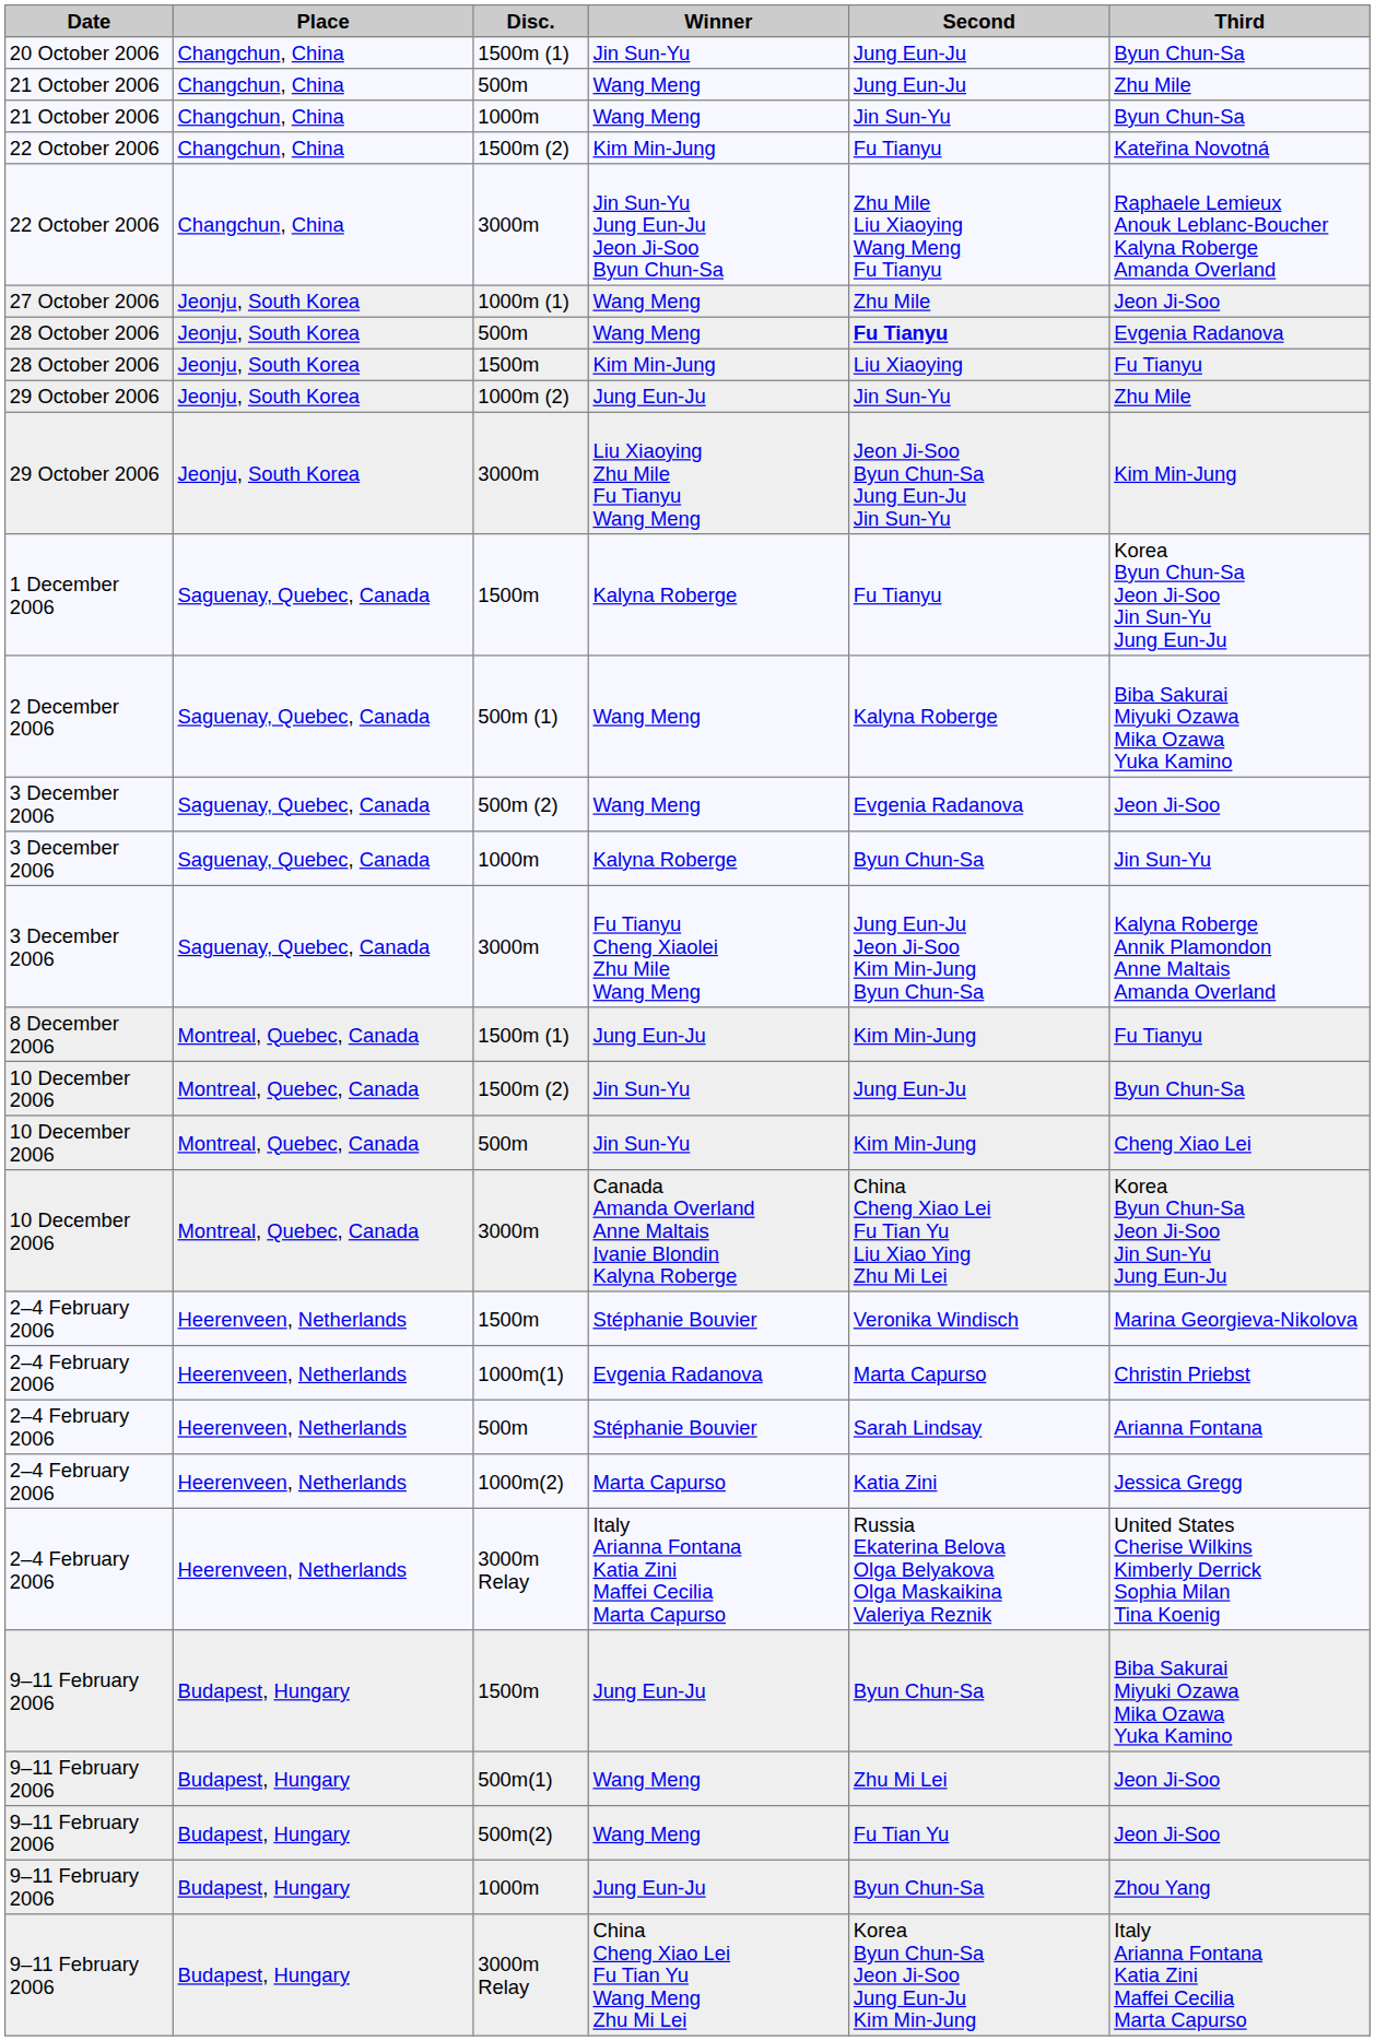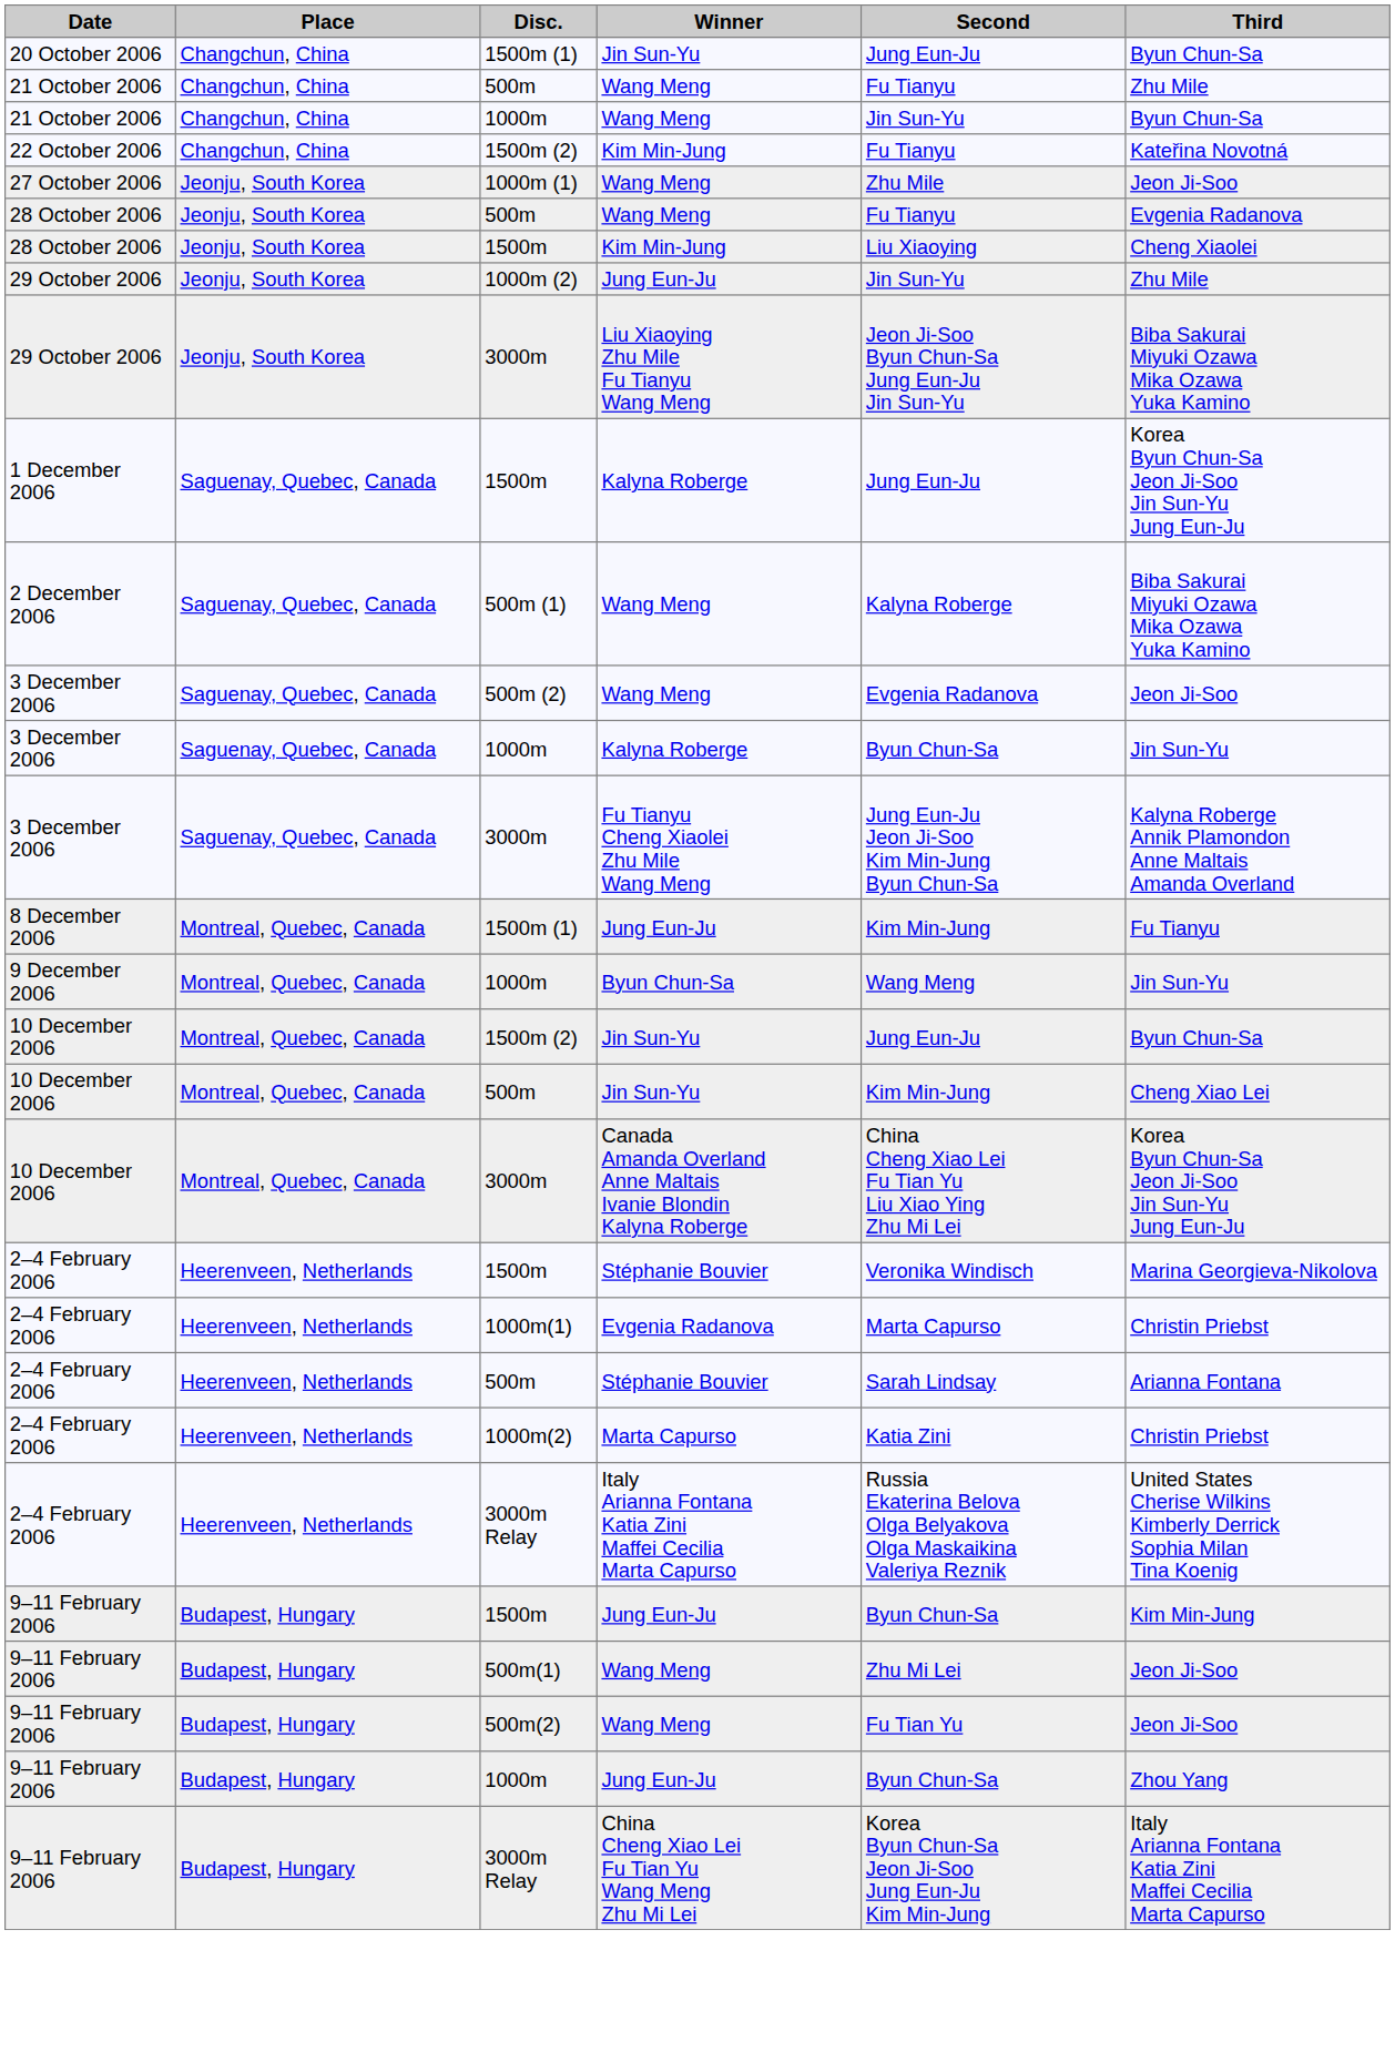21 October 2006 / 500m | Second: Jung Eun-Ju -> Fu Tianyu
- row: 22 October 2006 | Changchun, China | 3000m | Jin Sun-Yu Jung Eun-Ju Jeon Ji-Soo Byun Chun-Sa | Zhu Mile Liu Xiaoying Wang Meng Fu Tianyu | Raphaele Lemieux Anouk Leblanc-Boucher Kalyna Roberge Amanda Overland
28 October 2006 / 500m | Second: bold -> normal
28 October 2006 / 1500m | Third: Fu Tianyu -> Cheng Xiaolei
29 October 2006 / 3000m | Third: Kim Min-Jung -> Biba Sakurai Miyuki Ozawa Mika Ozawa Yuka Kamino
1 December 2006 / 1500m | Second: Fu Tianyu -> Jung Eun-Ju
+ row: 9 December 2006 | Montreal, Quebec, Canada | 1000m | Byun Chun-Sa | Wang Meng | Jin Sun-Yu
1000m(2) | Third: Jessica Gregg -> Christin Priebst
9–11 February 2006 / 1500m | Third: Biba Sakurai Miyuki Ozawa Mika Ozawa Yuka Kamino -> Kim Min-Jung
